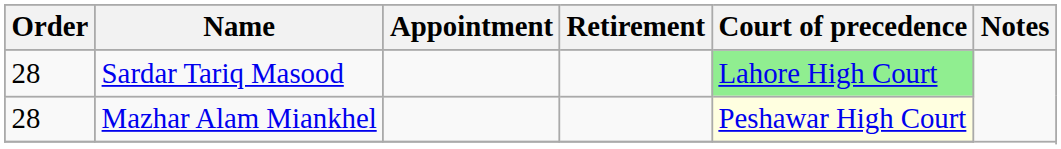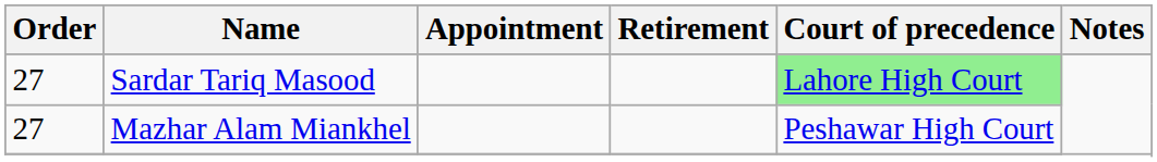Sardar Tariq Masood | Order: 28 -> 27
Mazhar Alam Miankhel | Order: 28 -> 27
Mazhar Alam Miankhel | Court of precedence: lightyellow background -> no background
